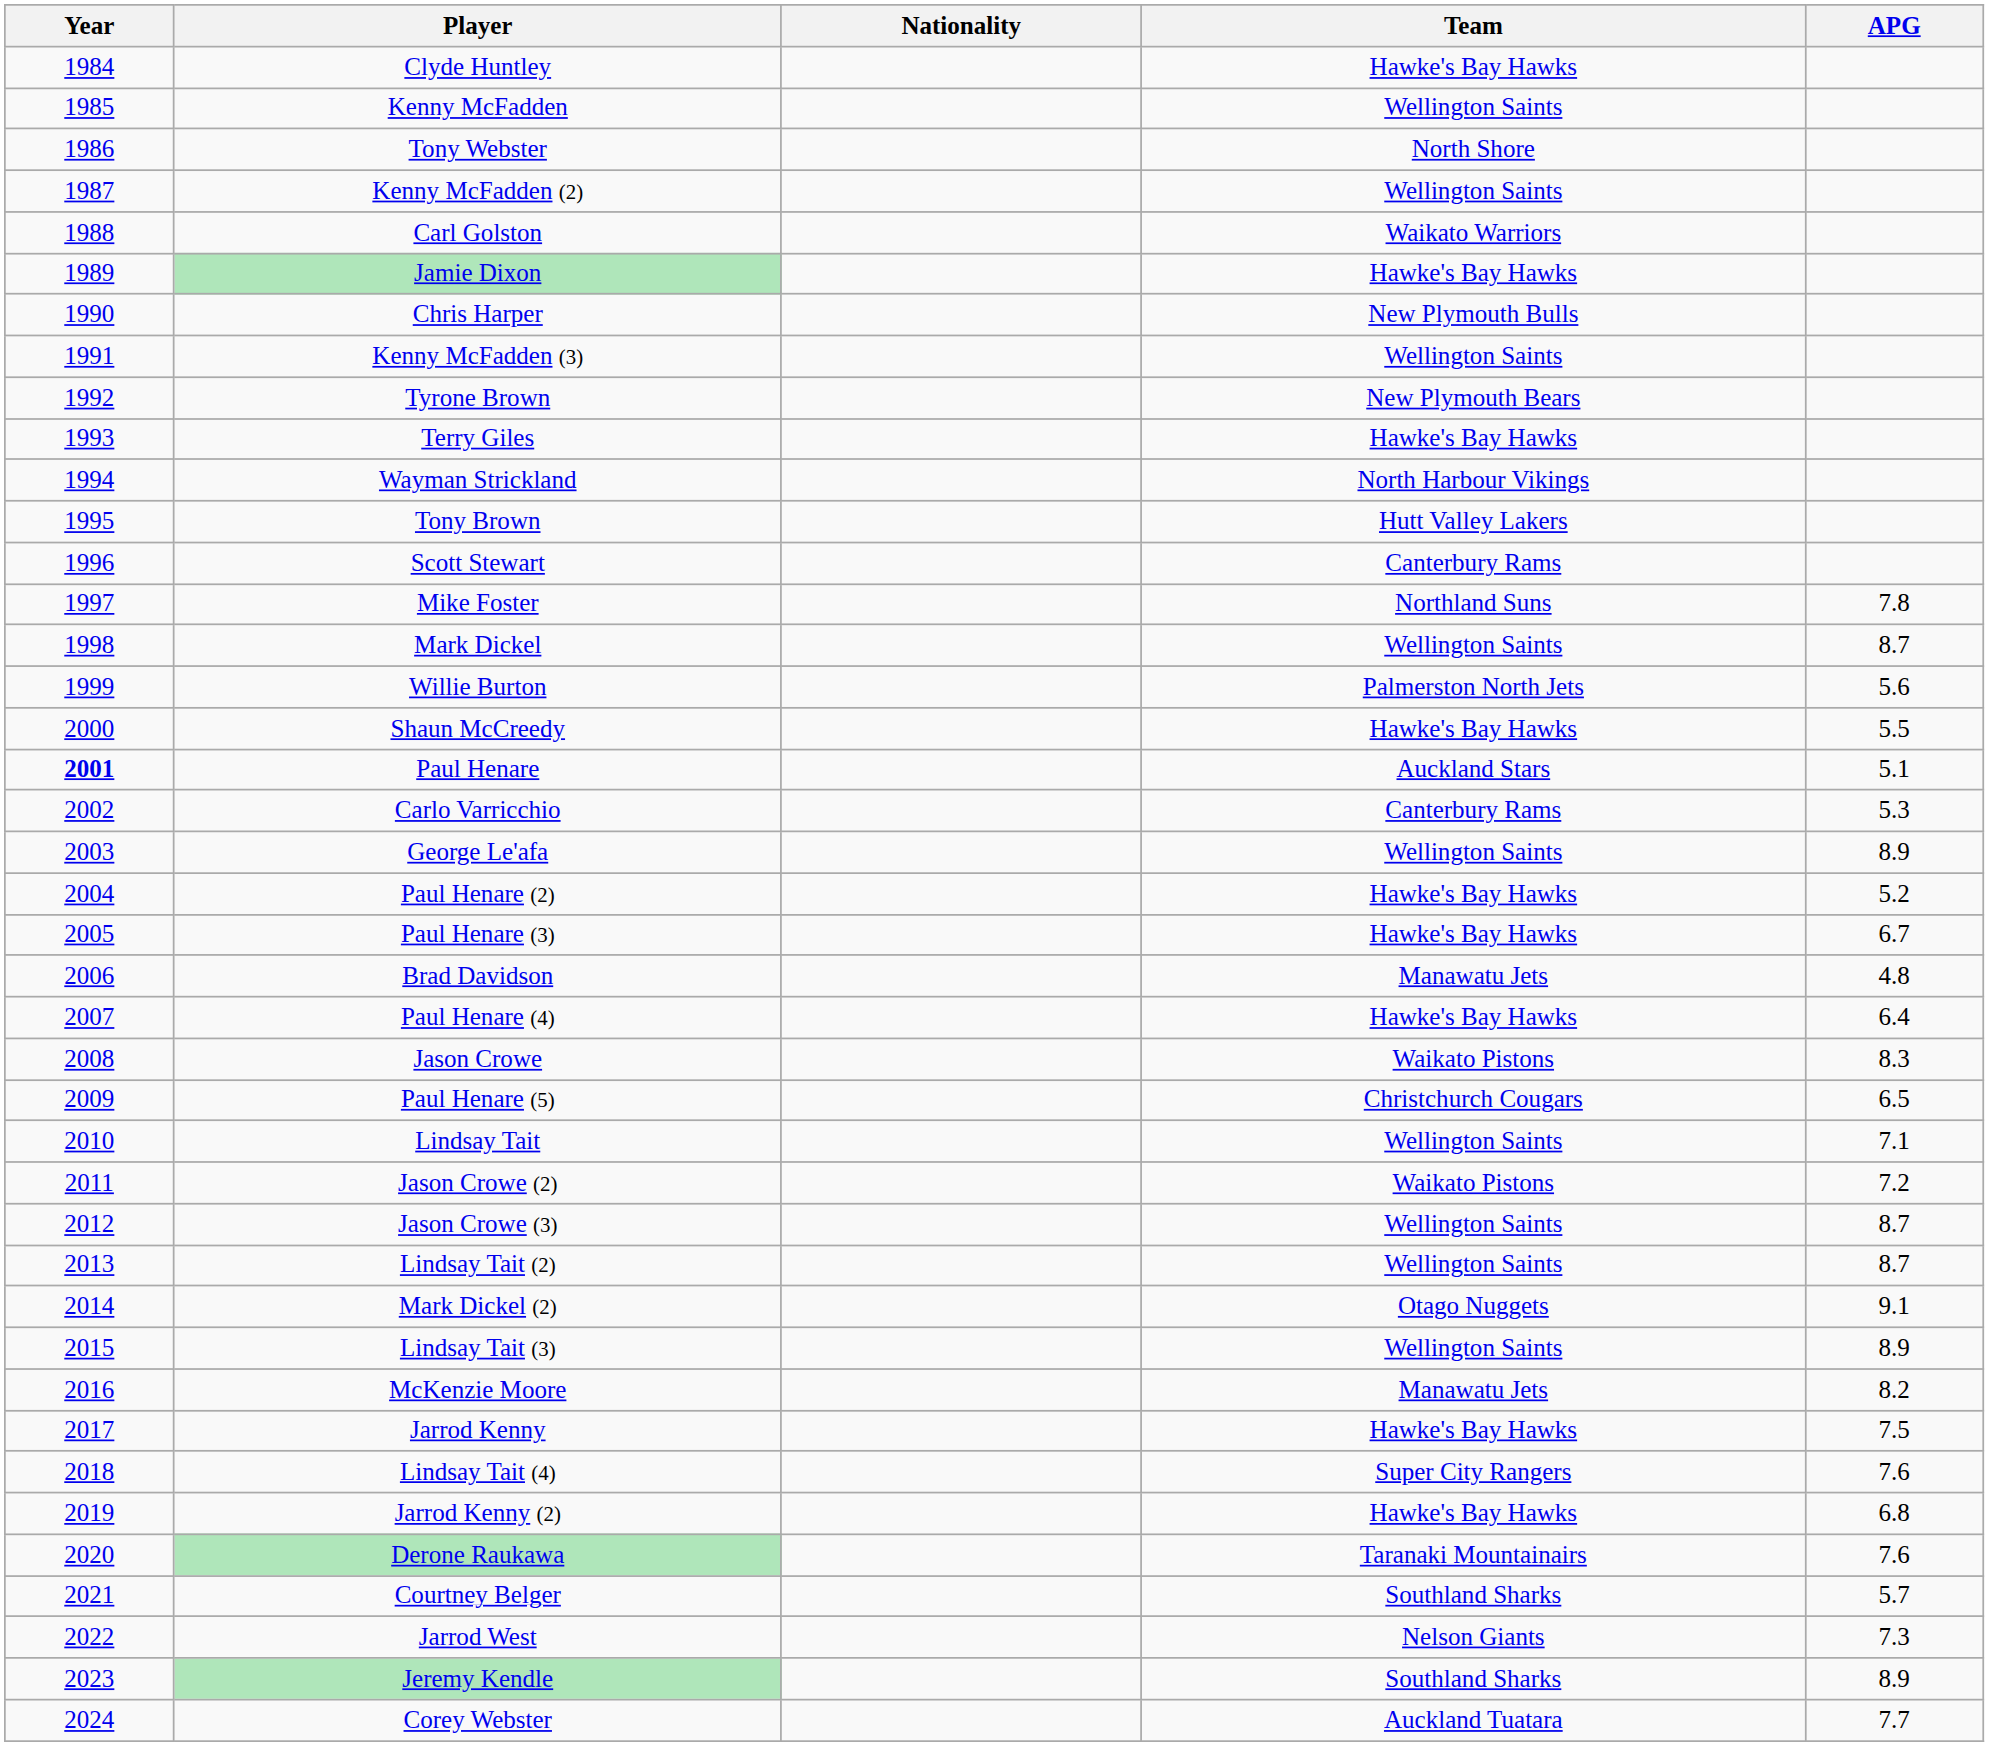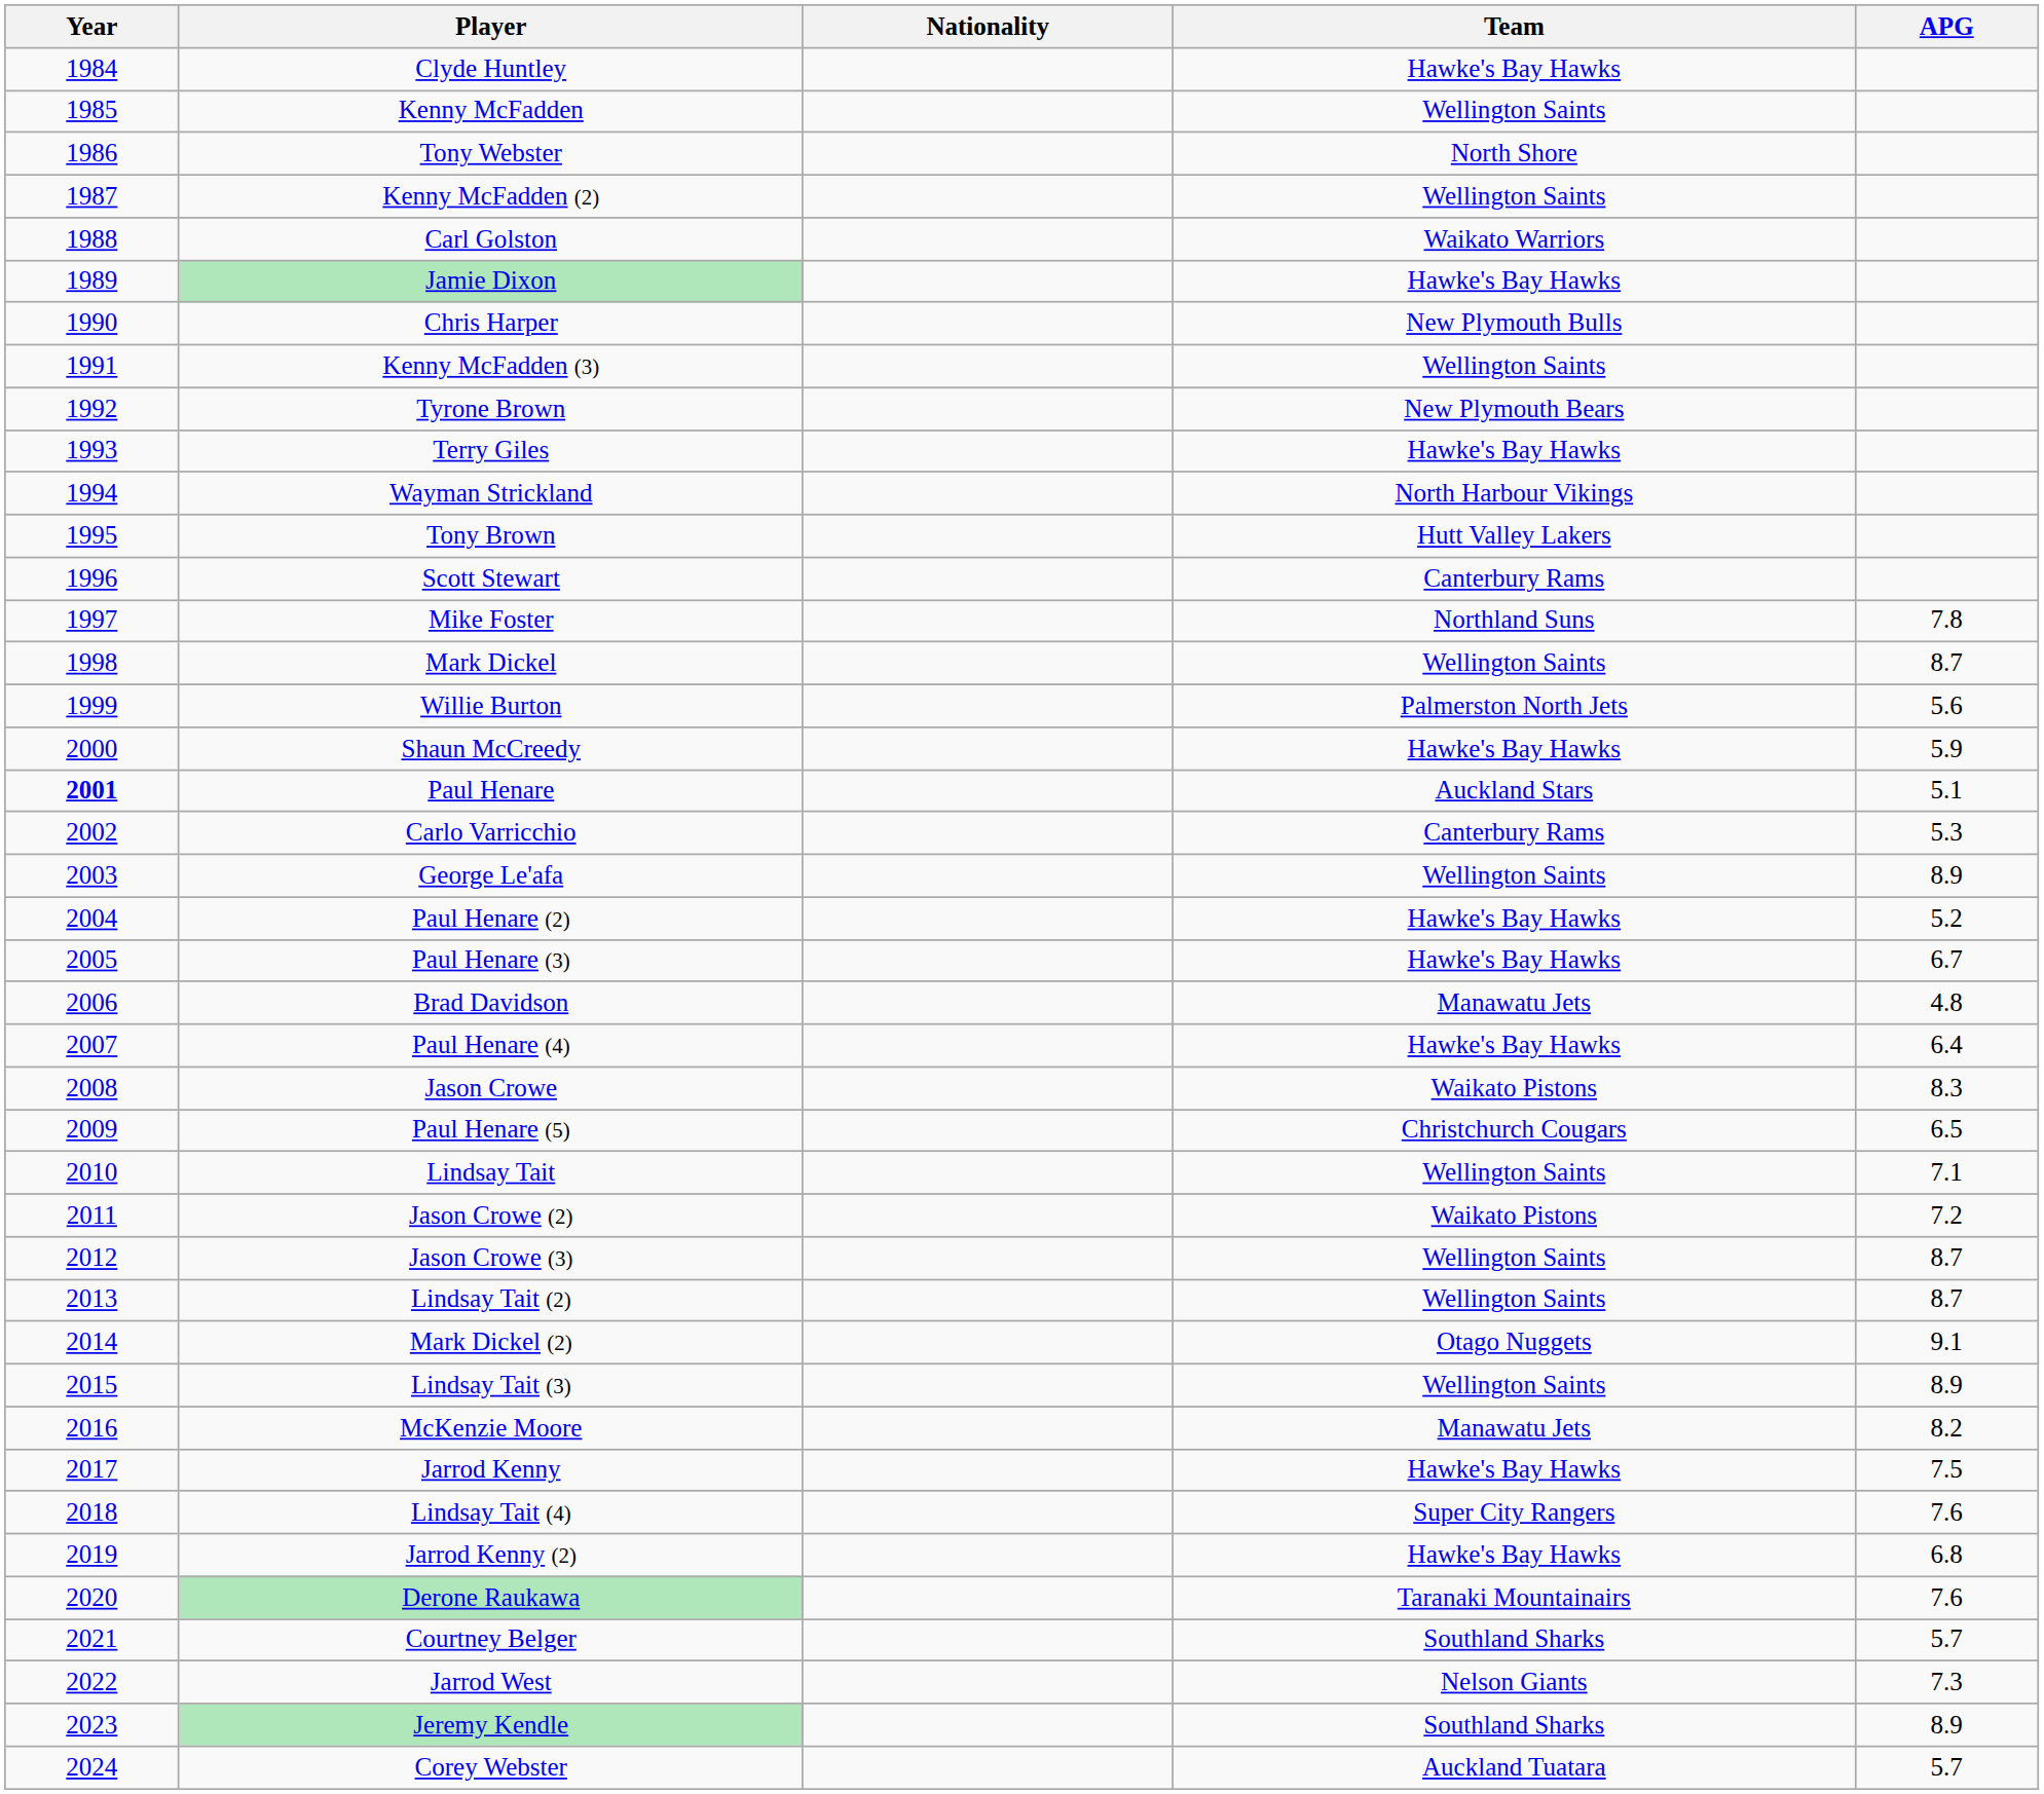Shaun McCreedy | APG: 5.5 -> 5.9
Corey Webster | APG: 7.7 -> 5.7
